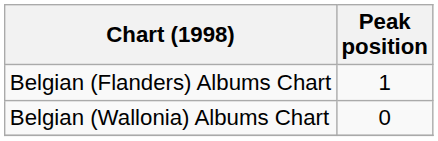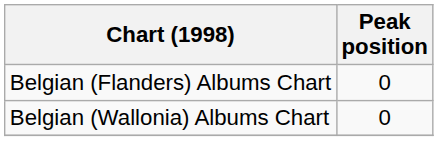Belgian (Flanders) Albums Chart | Peak position: 1 -> 0
